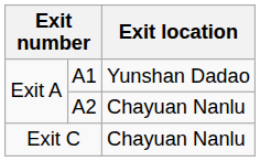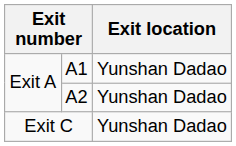A2 | Exit location: Chayuan Nanlu -> Yunshan Dadao
Exit C | Exit location: Chayuan Nanlu -> Yunshan Dadao
